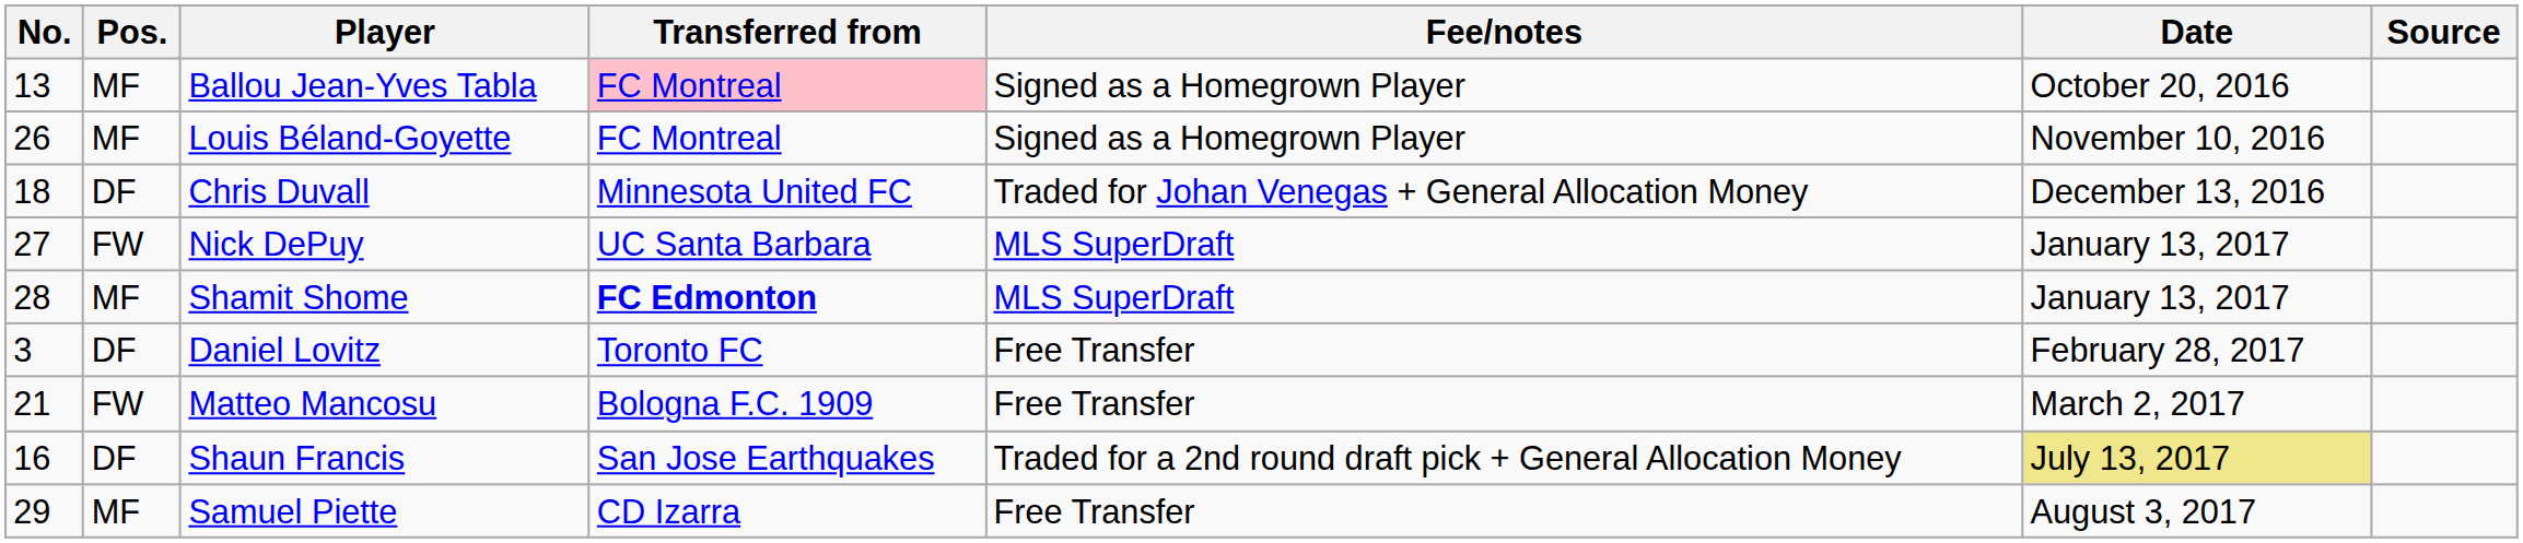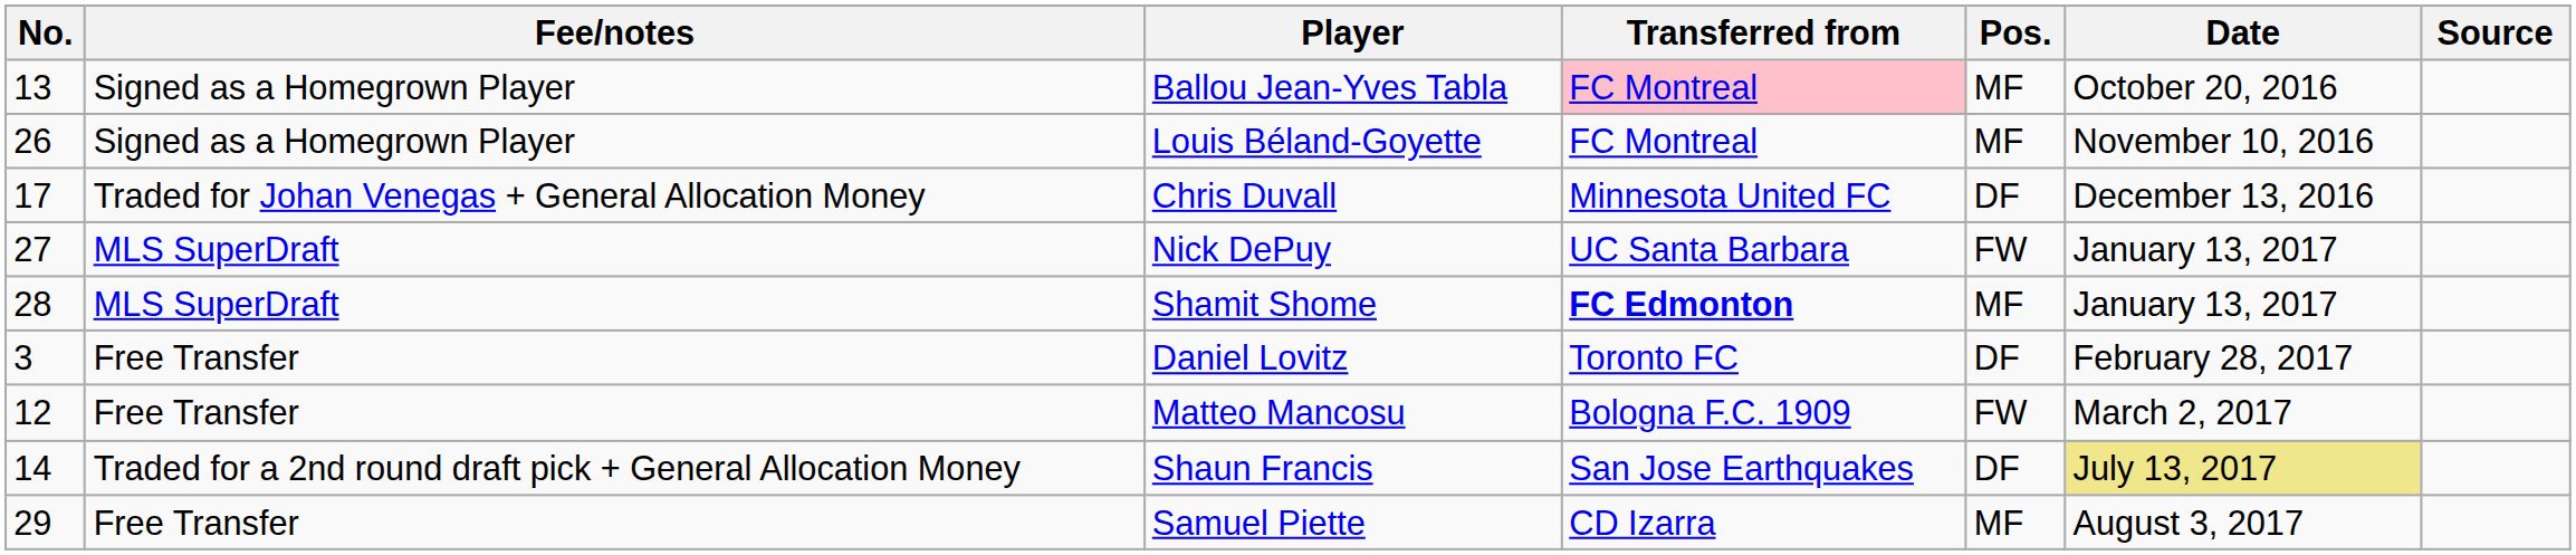columns swapped: Pos. <-> Fee/notes
Chris Duvall | No.: 18 -> 17
Matteo Mancosu | No.: 21 -> 12
Shaun Francis | No.: 16 -> 14
